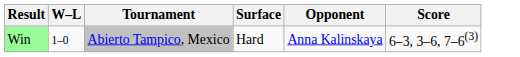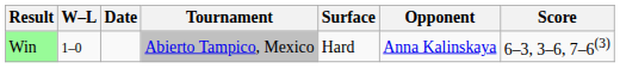+ column: Date
